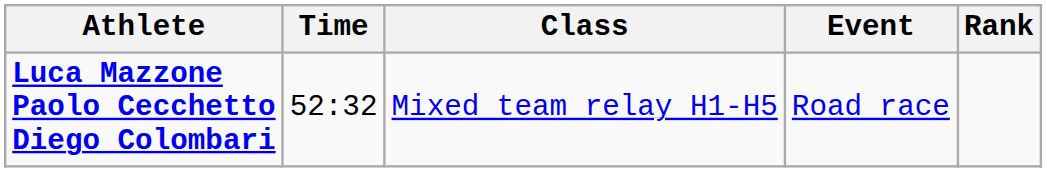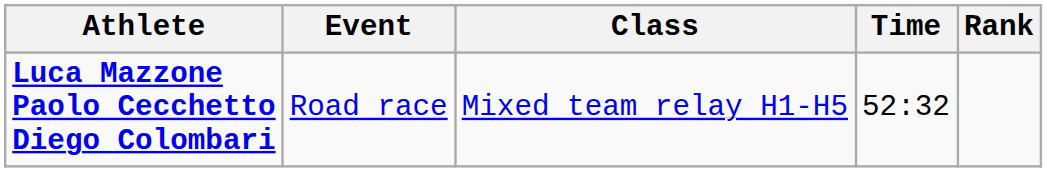columns swapped: Event <-> Time
